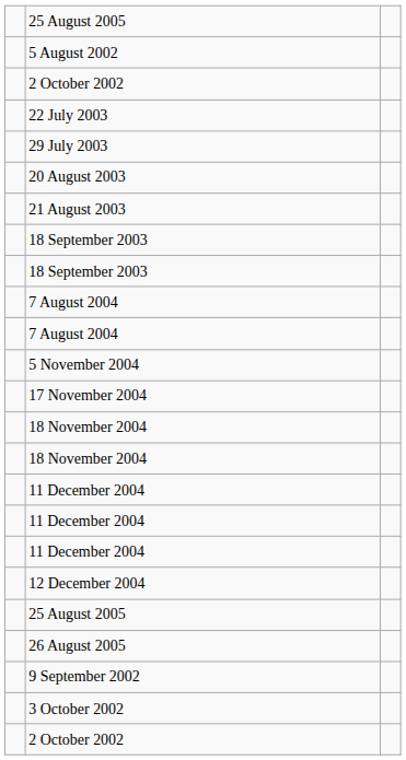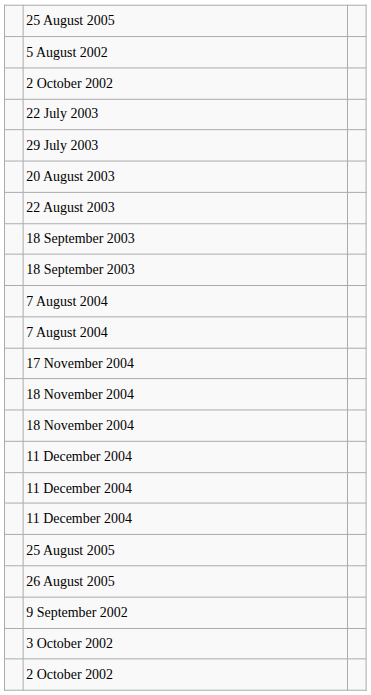- row: 21 August 2003
+ row: 22 August 2003
- row: 5 November 2004
- row: 12 December 2004
